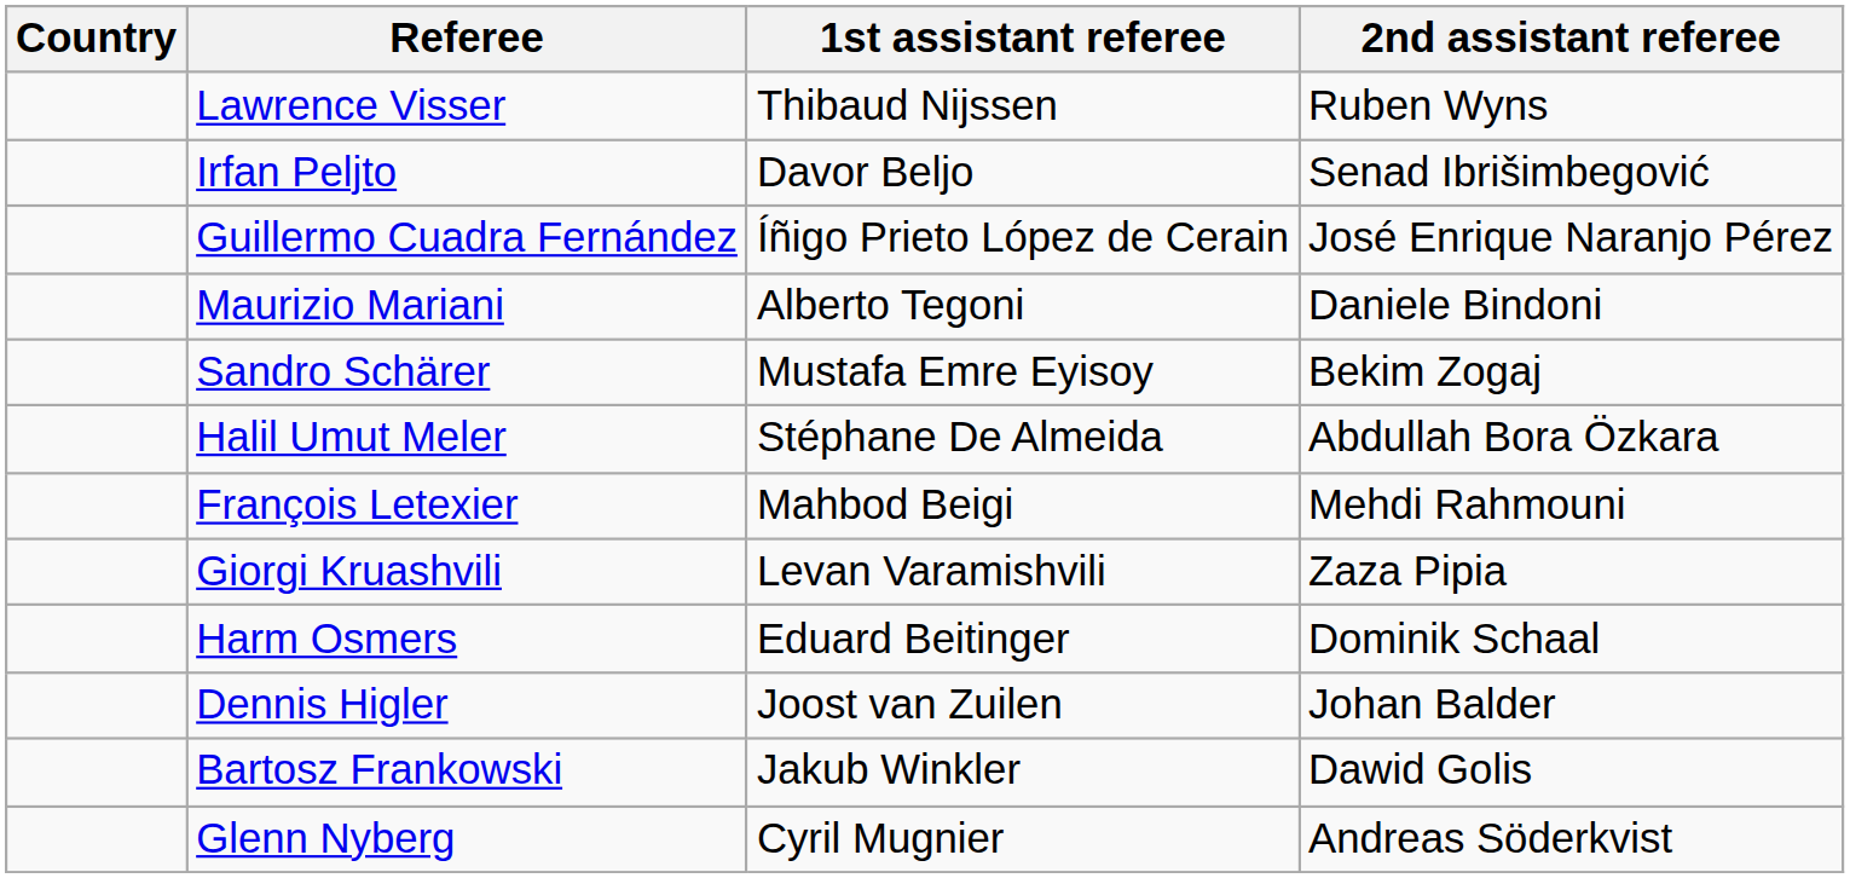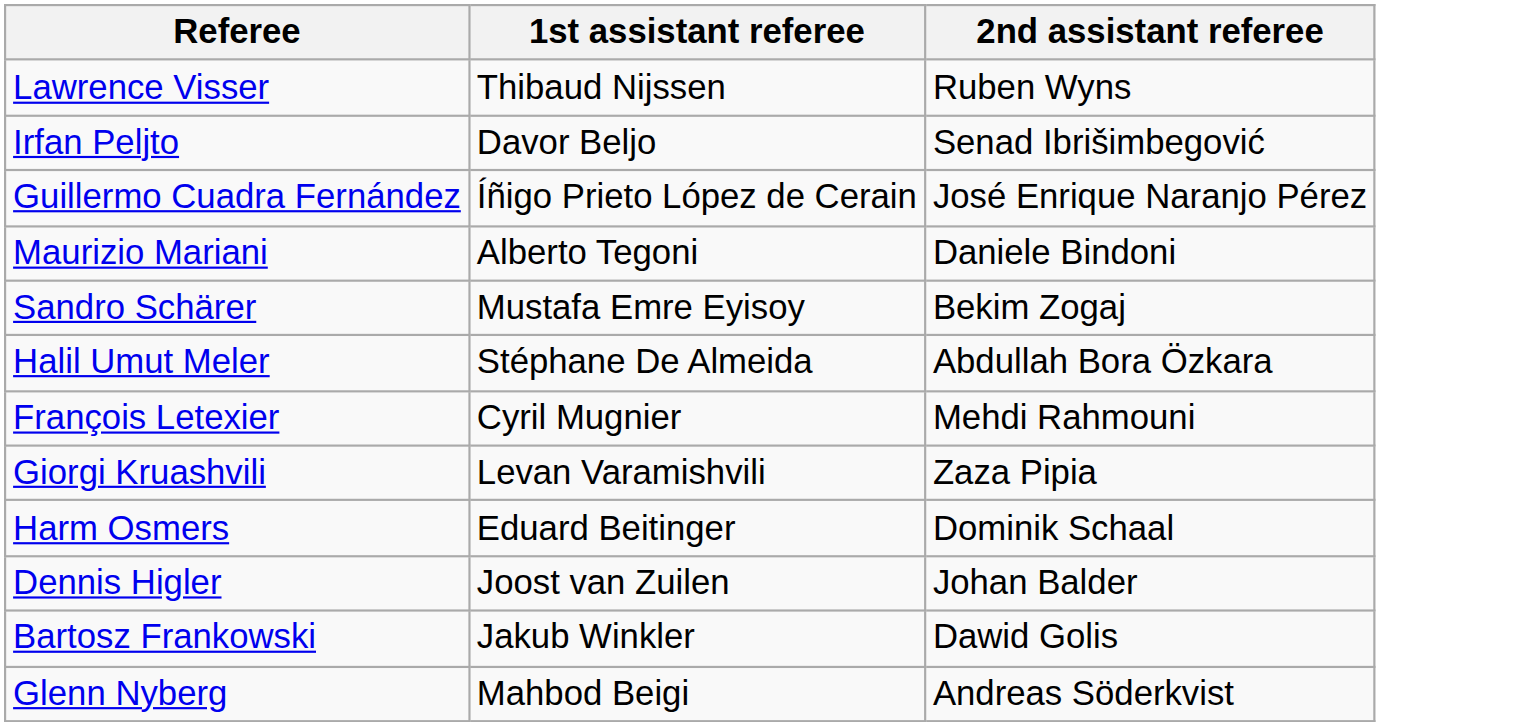- column: Country
François Letexier | 1st assistant referee: Mahbod Beigi -> Cyril Mugnier
Glenn Nyberg | 1st assistant referee: Cyril Mugnier -> Mahbod Beigi
